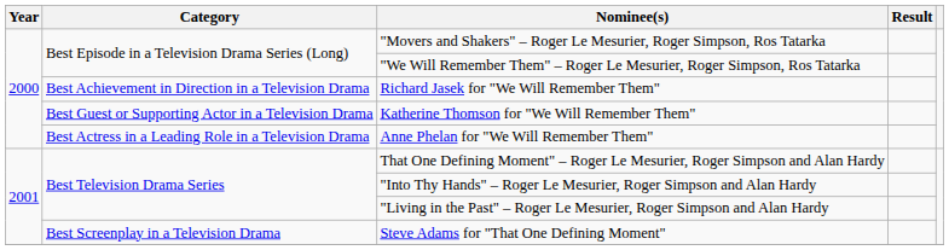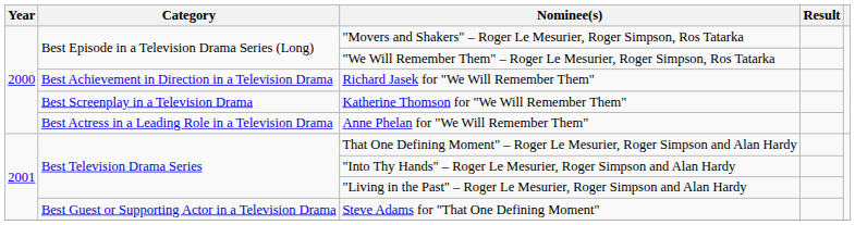Katherine Thomson for "We Will Remember Them" | Category: Best Guest or Supporting Actor in a Television Drama -> Best Screenplay in a Television Drama
Steve Adams for "That One Defining Moment" | Category: Best Screenplay in a Television Drama -> Best Guest or Supporting Actor in a Television Drama
